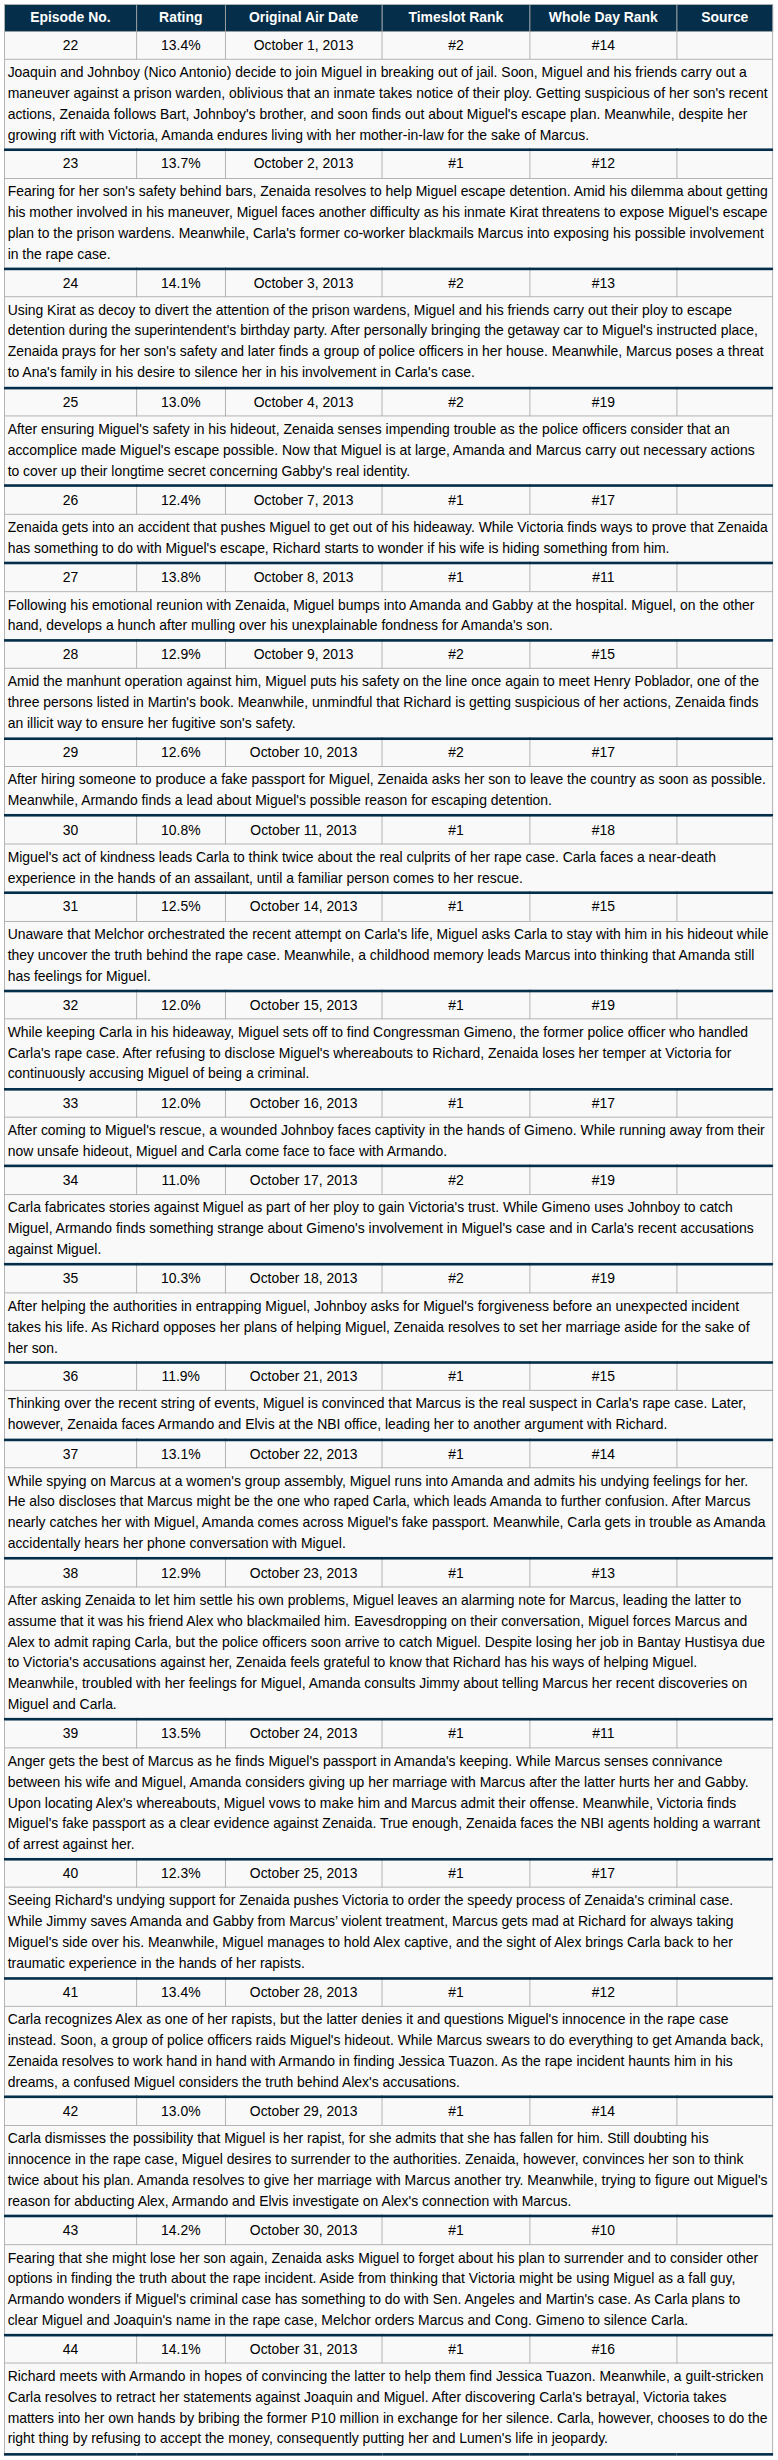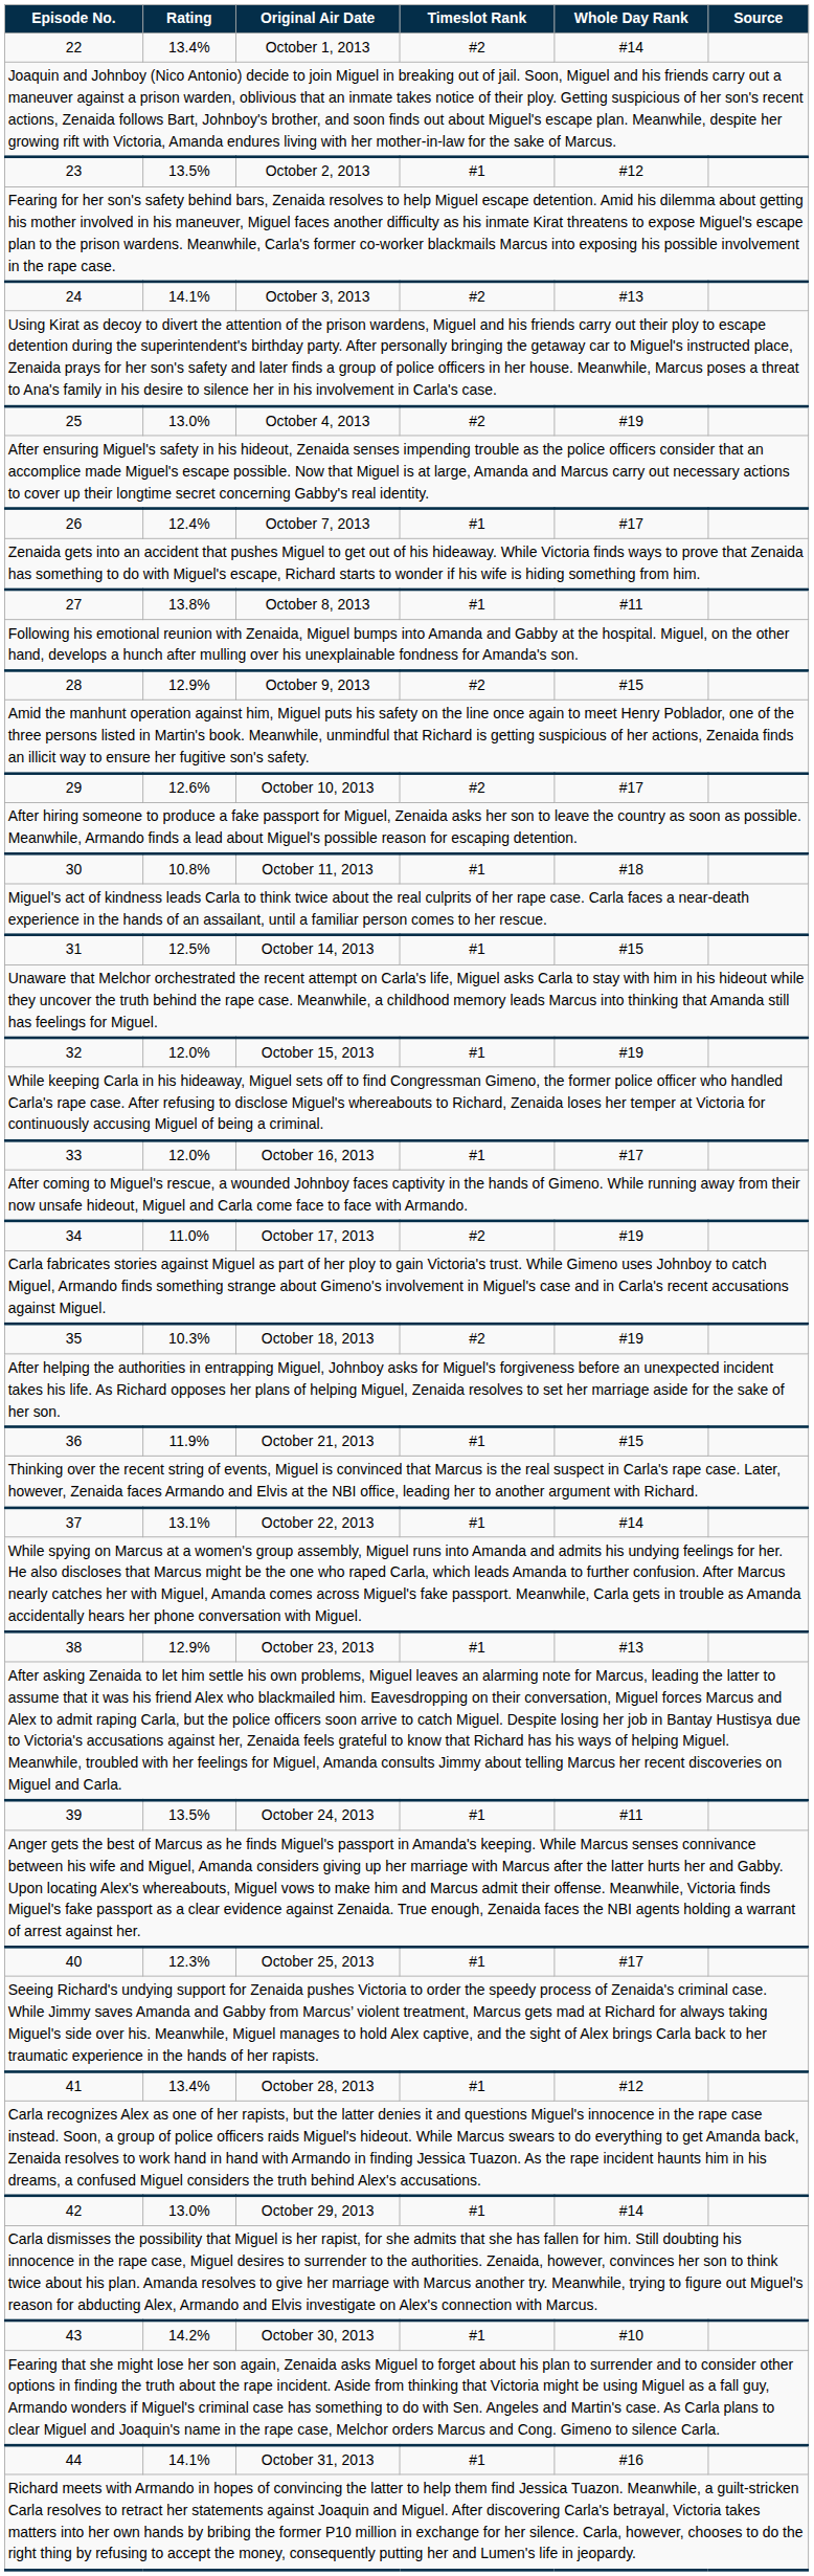23 | Rating: 13.7% -> 13.5%
